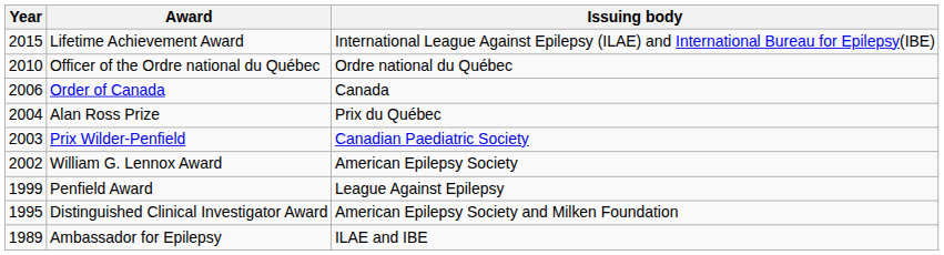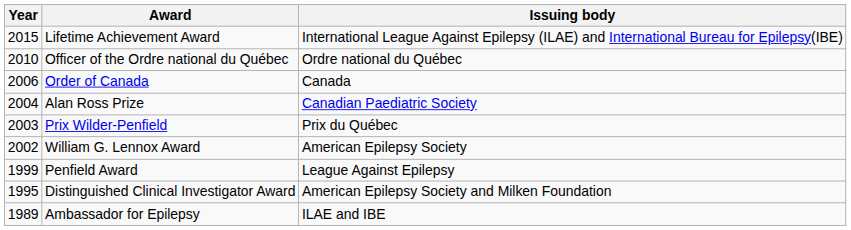Alan Ross Prize | Issuing body: Prix du Québec -> Canadian Paediatric Society
Prix Wilder-Penfield | Issuing body: Canadian Paediatric Society -> Prix du Québec
